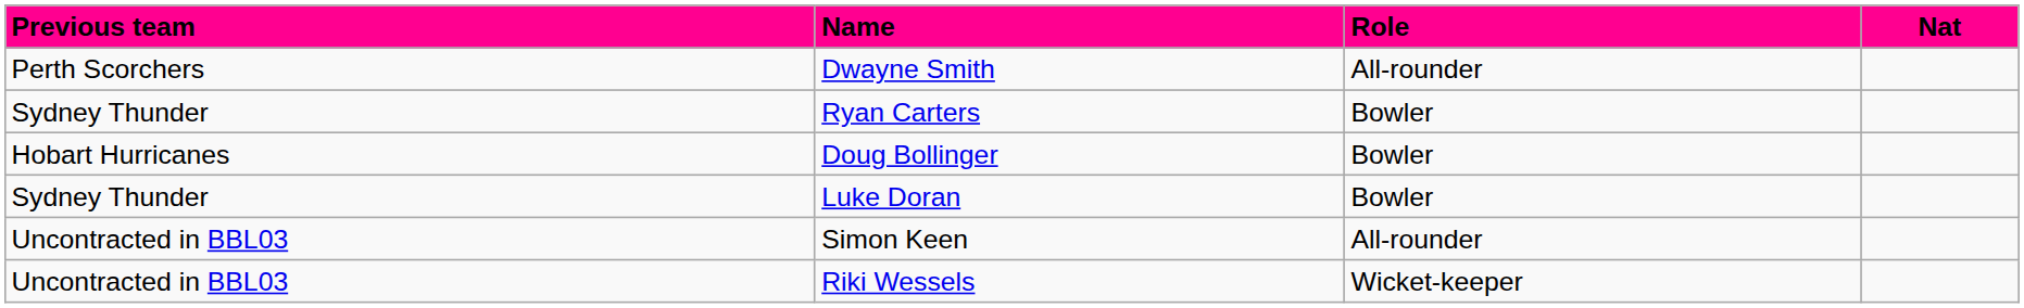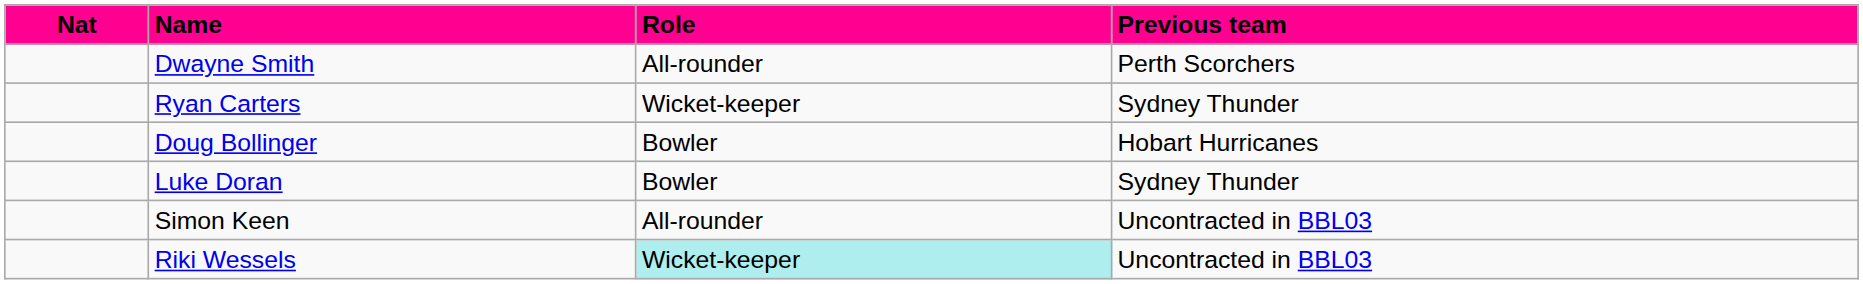columns swapped: Nat <-> Previous team
Ryan Carters | Role: Bowler -> Wicket-keeper
Riki Wessels | Role: no background -> paleturquoise background
